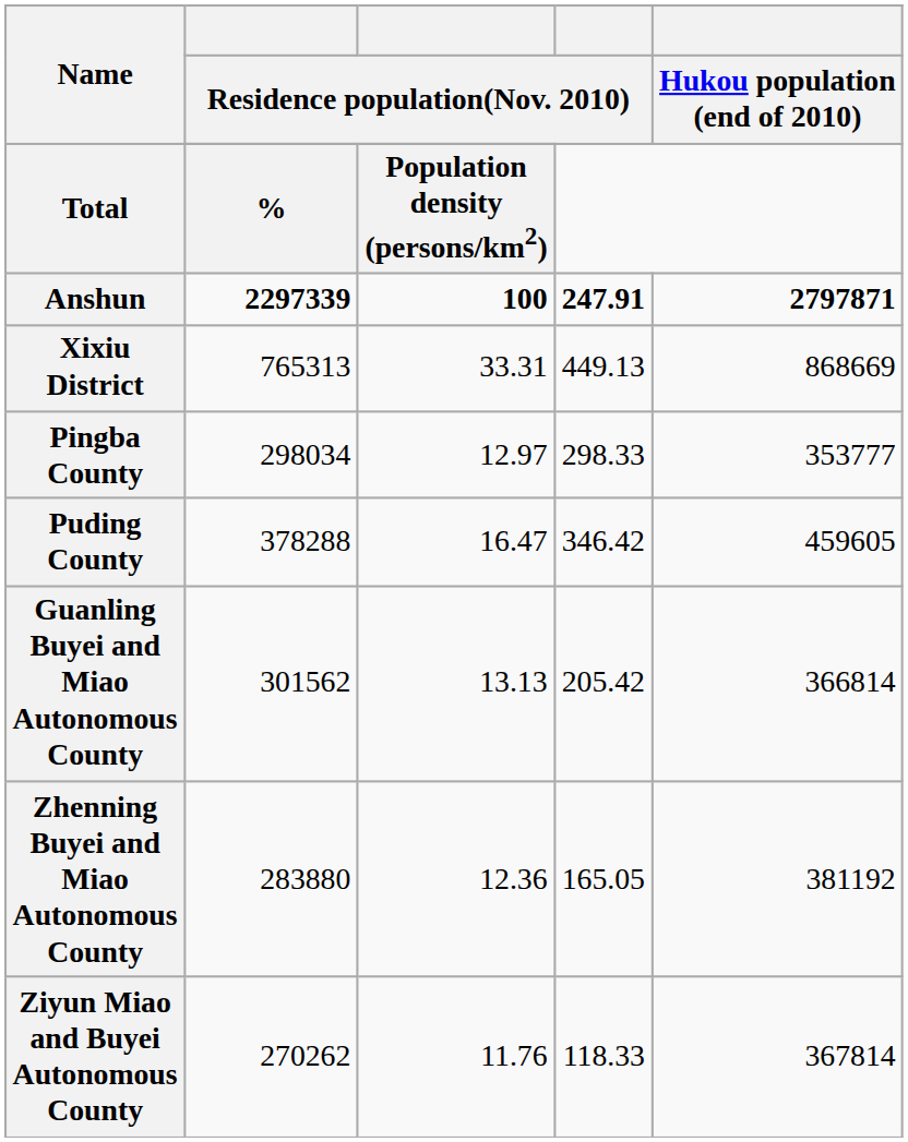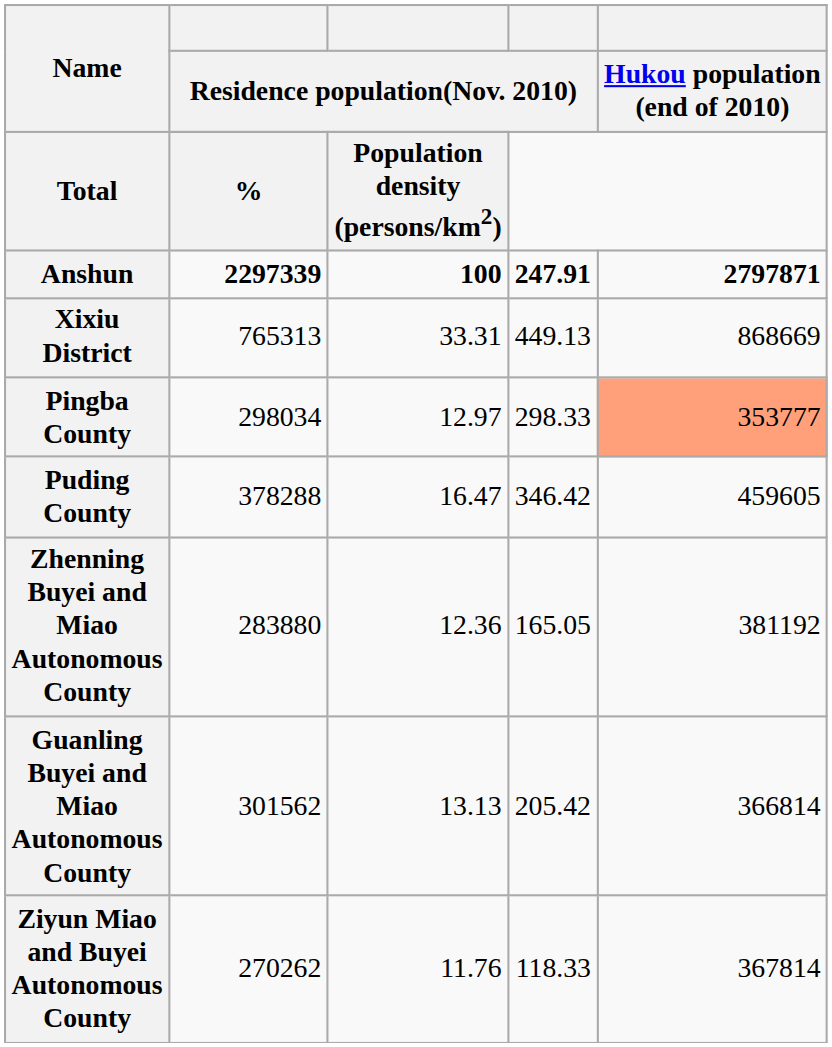Pingba County | Hukou population (end of 2010): no background -> lightsalmon background
rows swapped: Zhenning Buyei and Miao Autonomous County <-> Guanling Buyei and Miao Autonomous County
